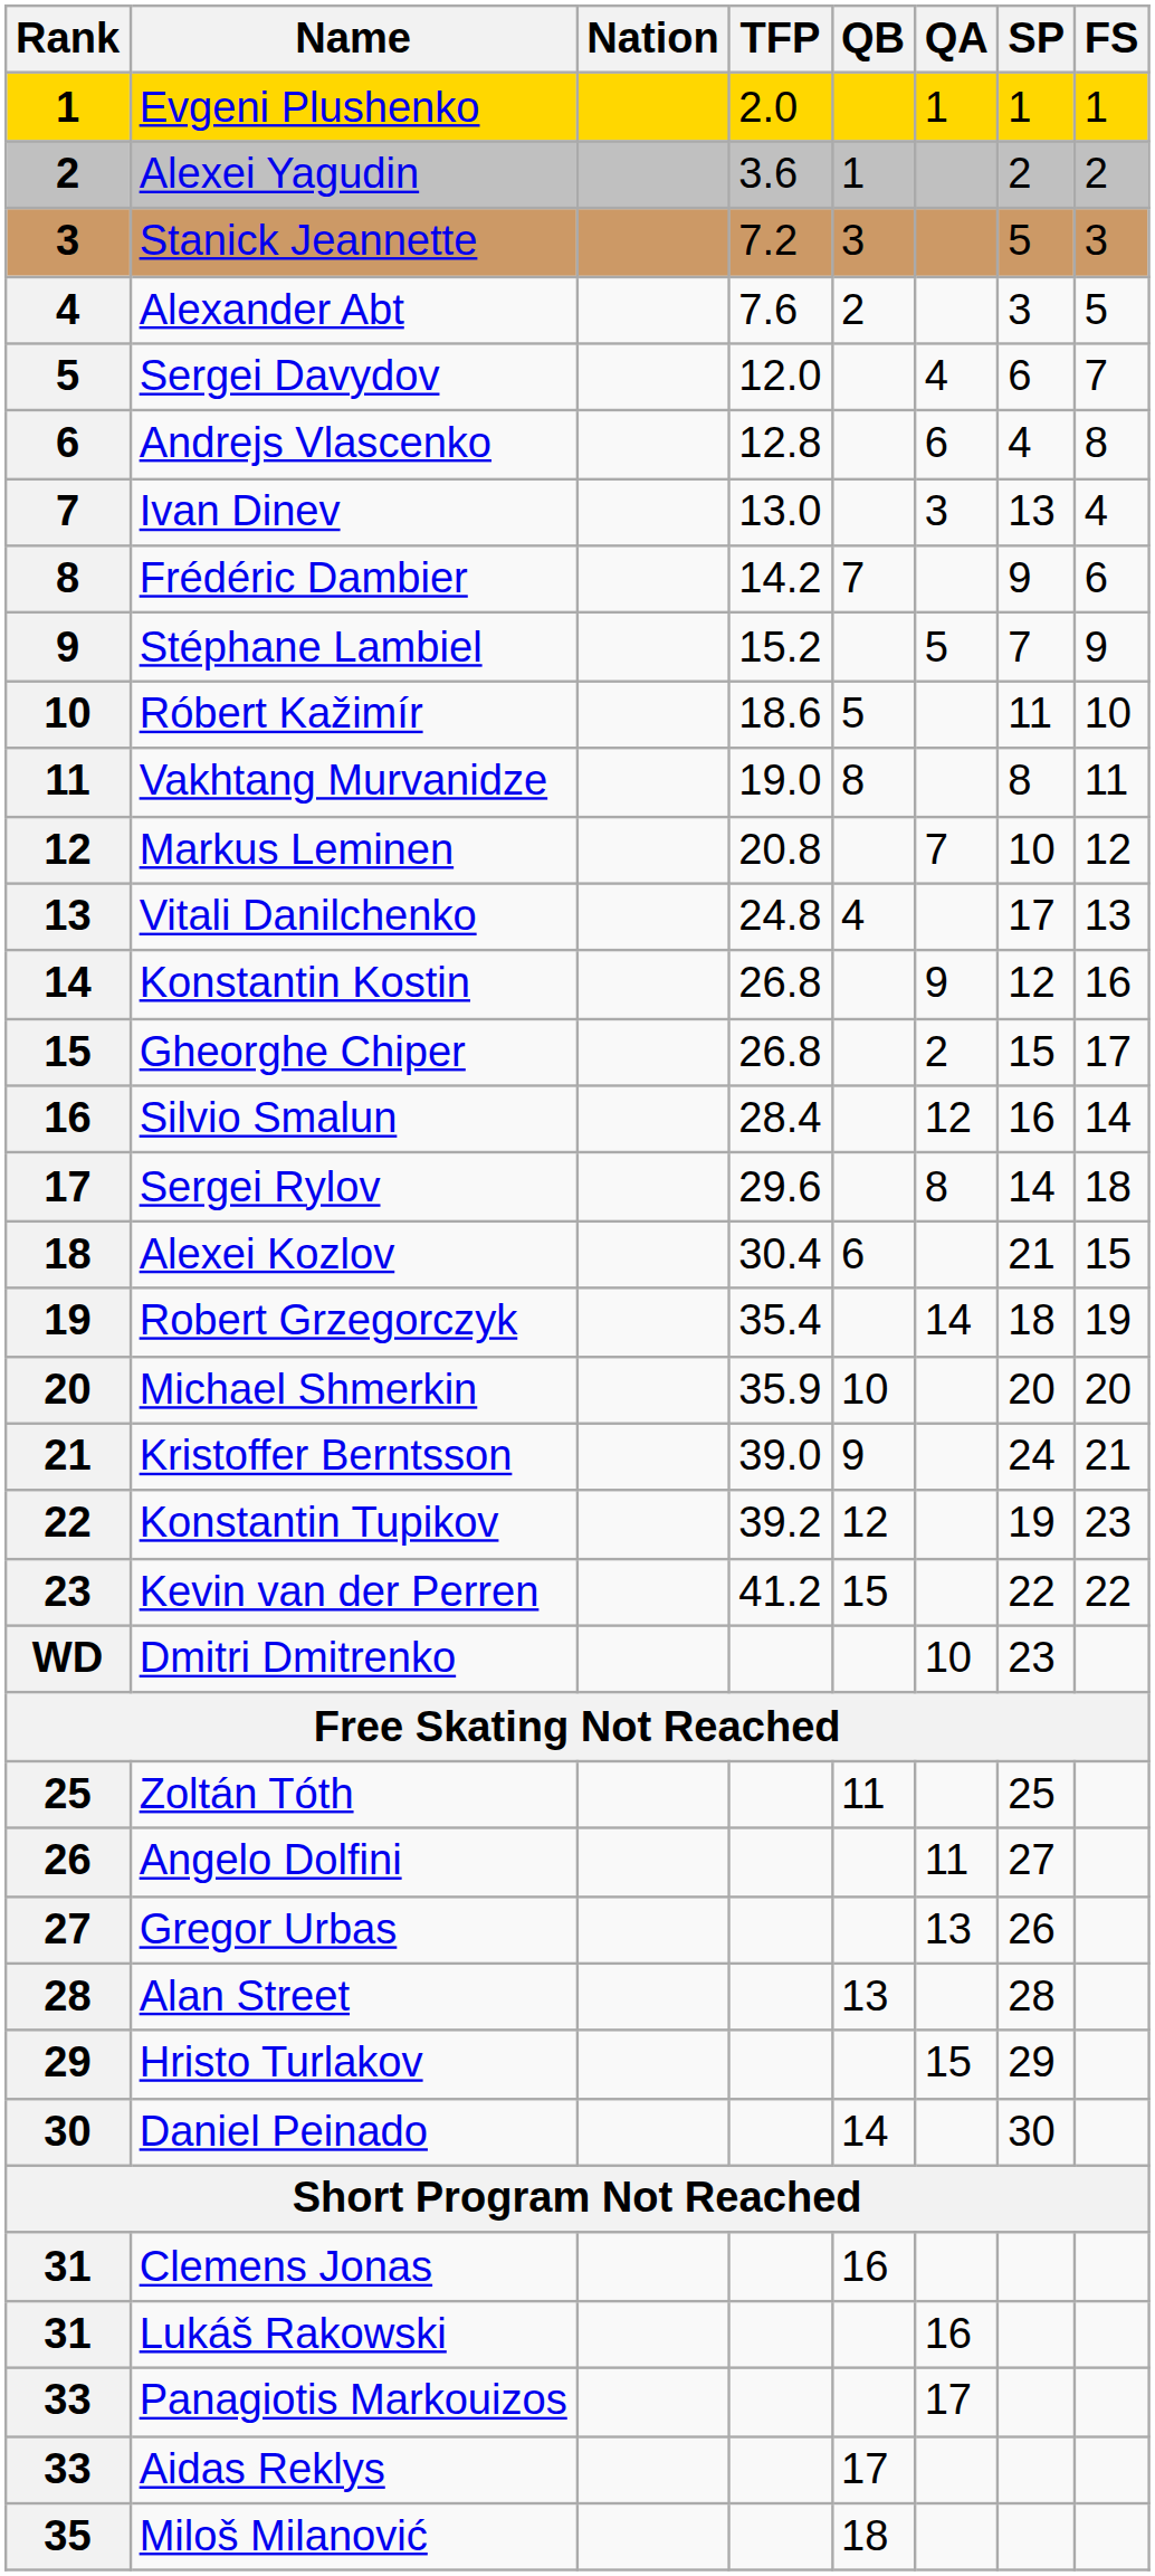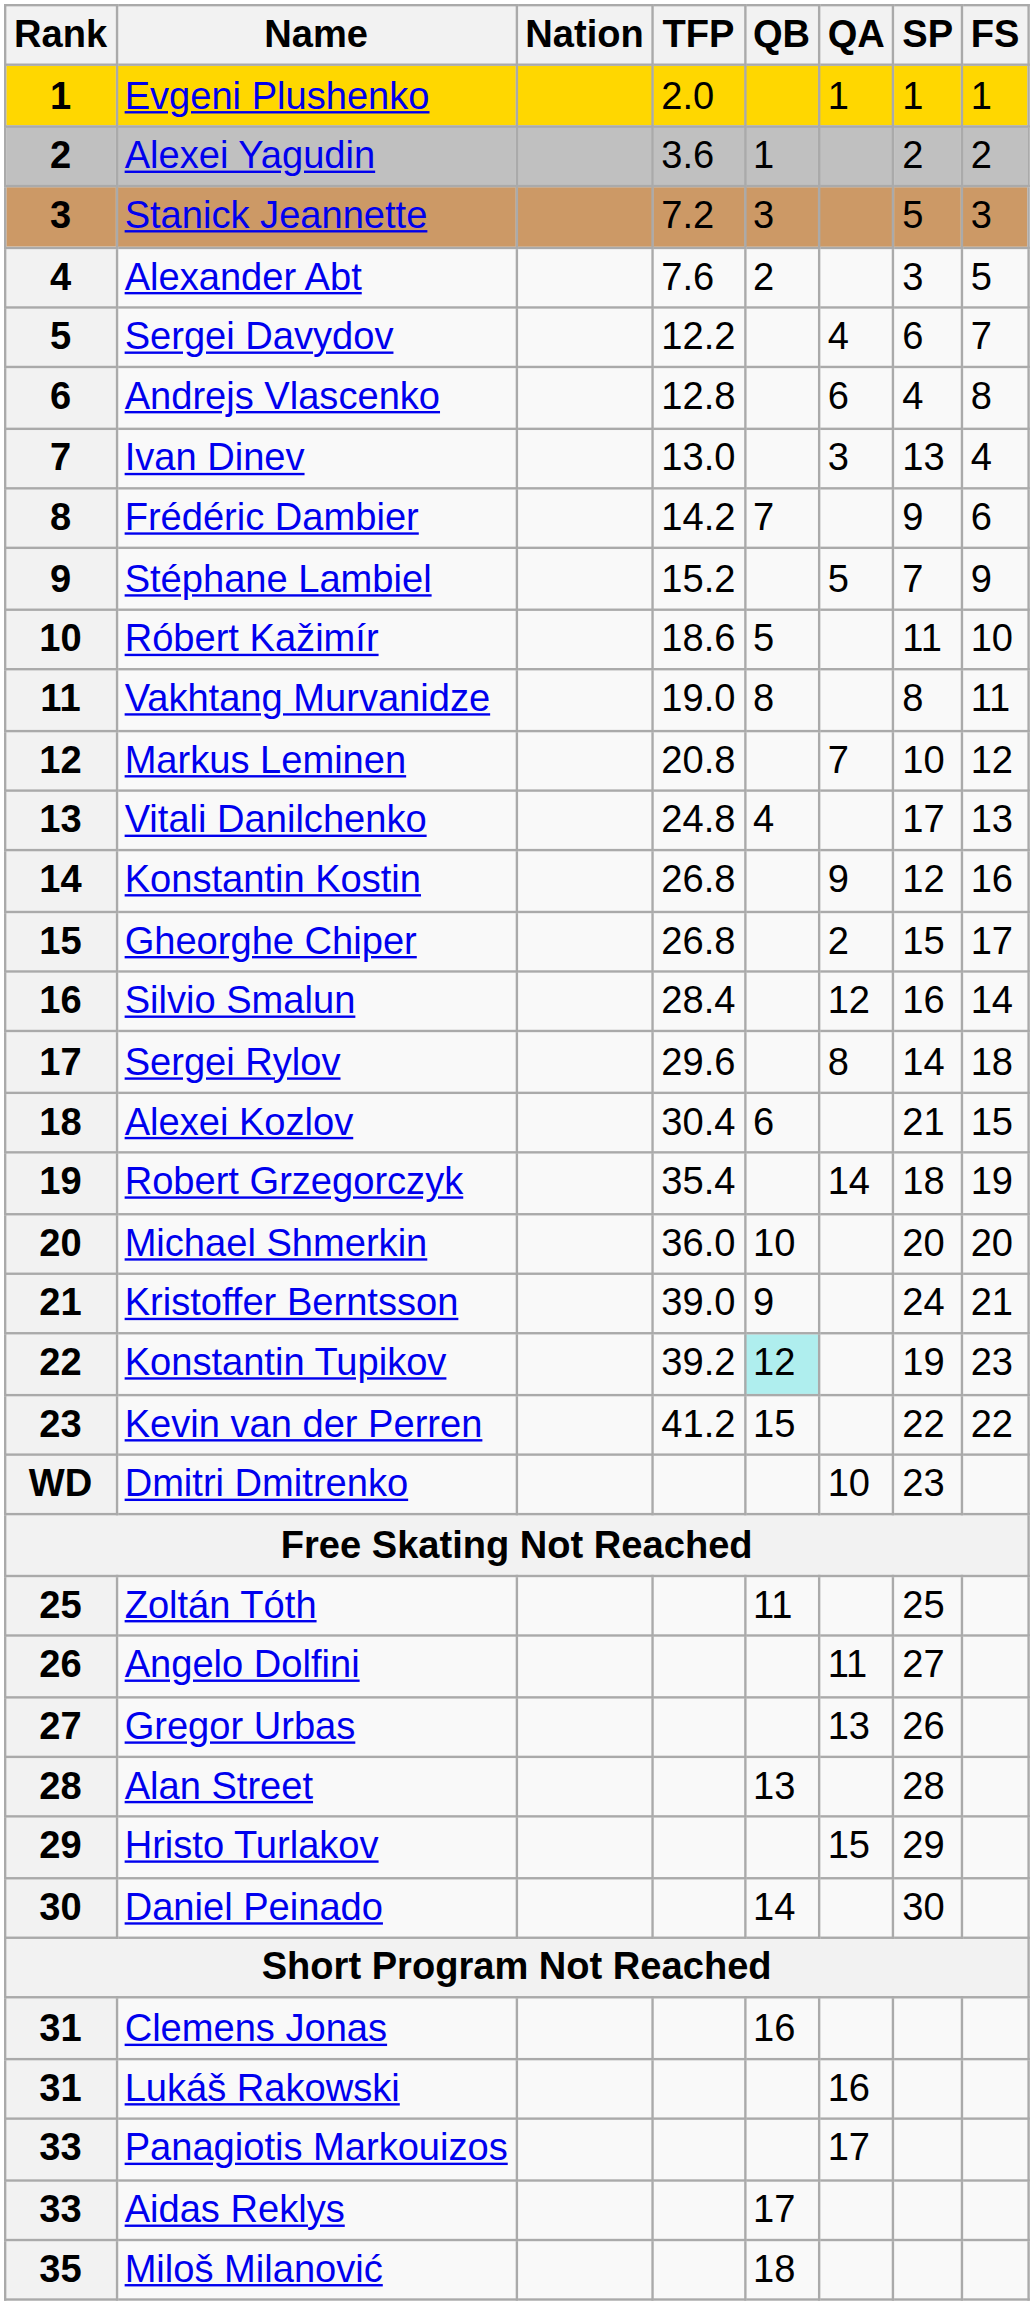Sergei Davydov | TFP: 12.0 -> 12.2
Michael Shmerkin | TFP: 35.9 -> 36.0
Konstantin Tupikov | QB: no background -> paleturquoise background
